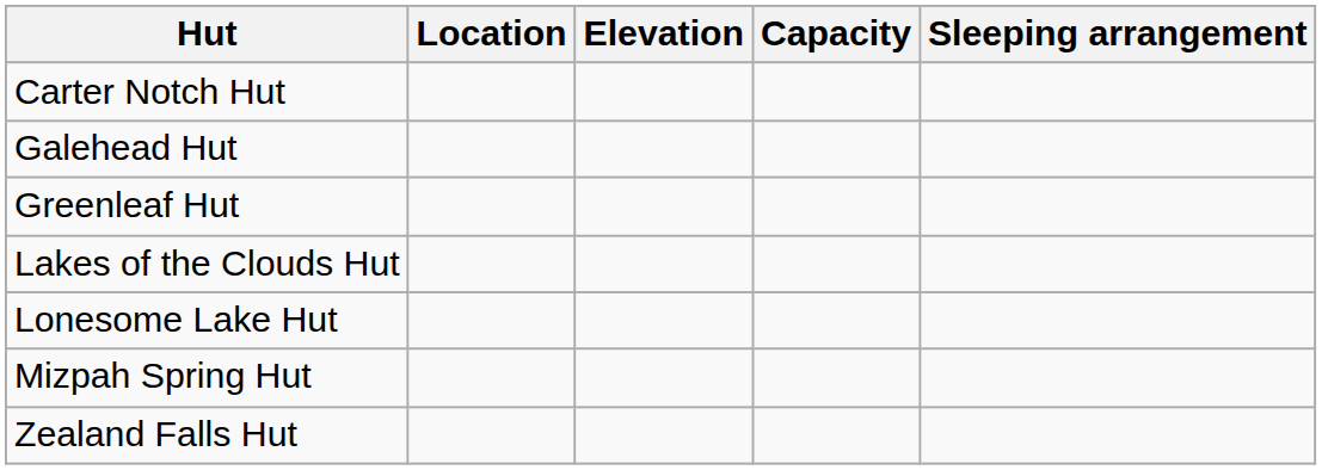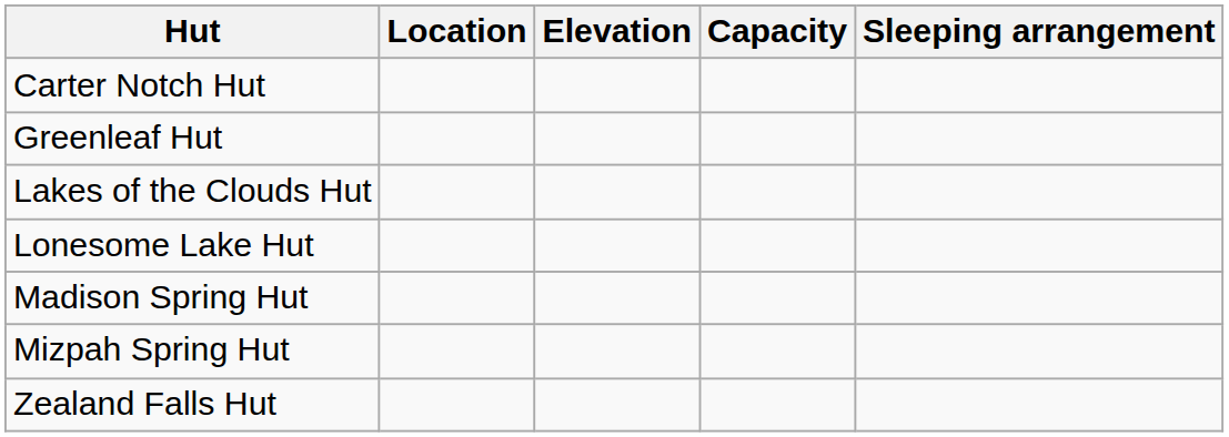- row: Galehead Hut
+ row: Madison Spring Hut
